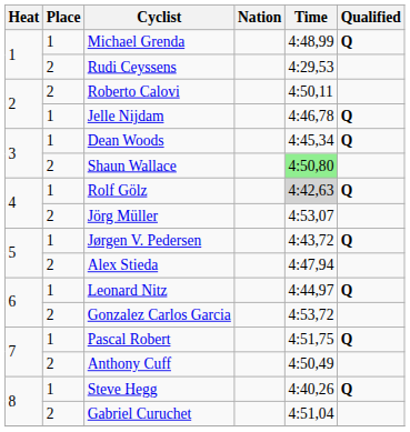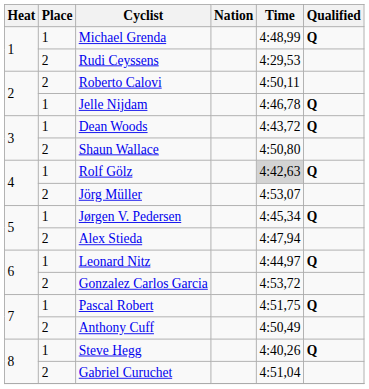Dean Woods | Time: 4:45,34 -> 4:43,72
Shaun Wallace | Time: lightgreen background -> no background
Jørgen V. Pedersen | Time: 4:43,72 -> 4:45,34
